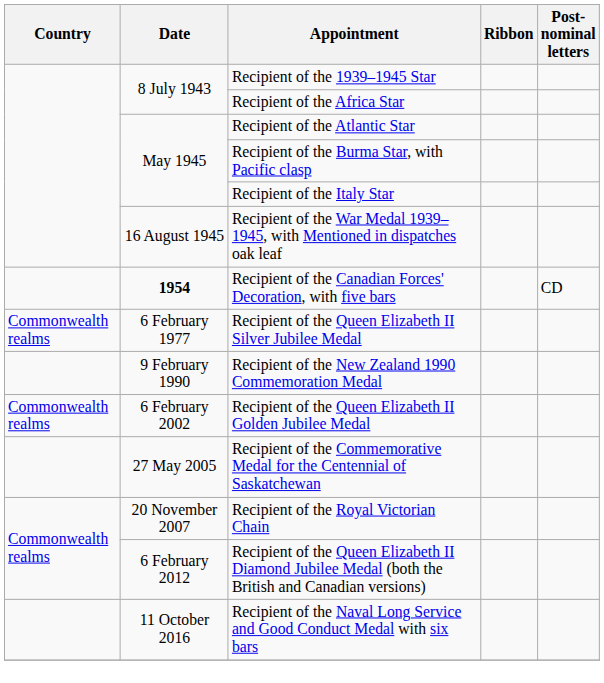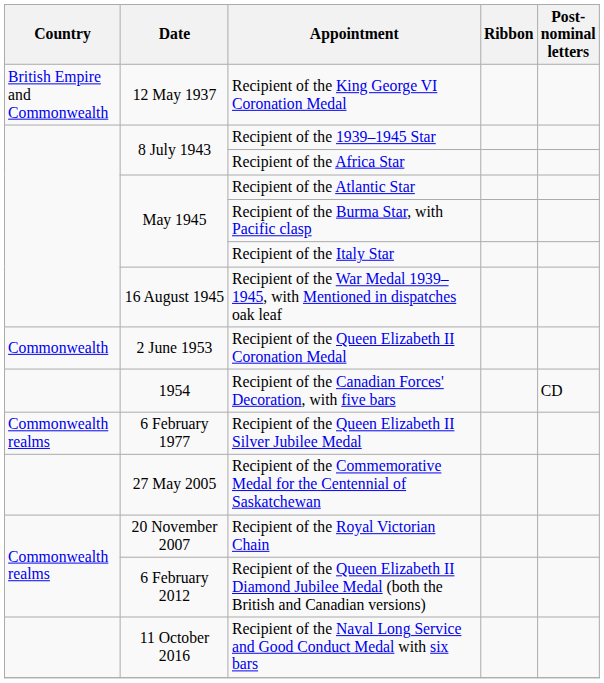+ row: British Empire and Commonwealth | 12 May 1937 | Recipient of the King George VI Coronation Medal
+ row: Commonwealth | 2 June 1953 | Recipient of the Queen Elizabeth II Coronation Medal
Recipient of the Canadian Forces' Decoration, with five bars | Date: bold -> normal
- row: 9 February 1990 | Recipient of the New Zealand 1990 Commemoration Medal
- row: Commonwealth realms | 6 February 2002 | Recipient of the Queen Elizabeth II Golden Jubilee Medal
